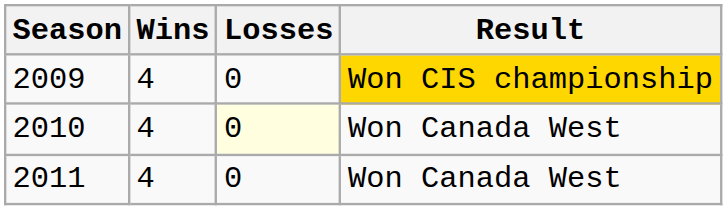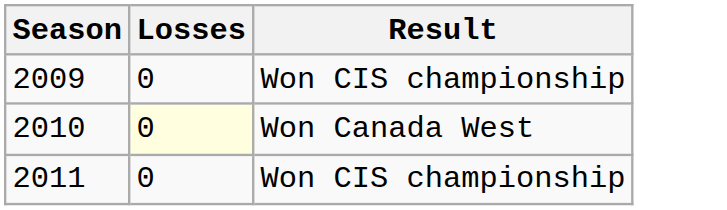- column: Wins | 4 | 4 | 4
2009 | Result: gold background -> no background
2011 | Result: Won Canada West -> Won CIS championship
